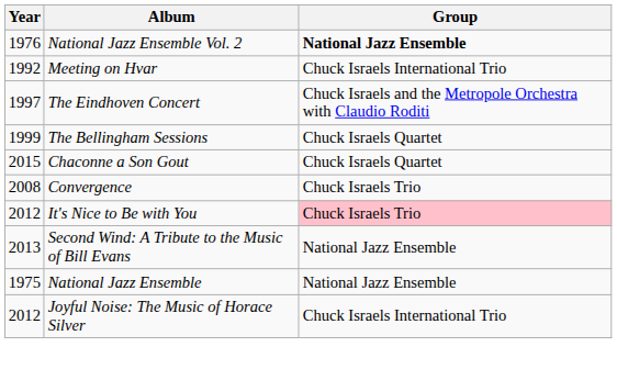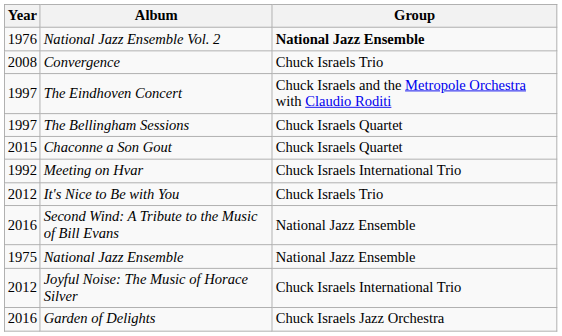rows swapped: Meeting on Hvar <-> Convergence
The Bellingham Sessions | Year: 1999 -> 1997
It's Nice to Be with You | Group: pink background -> no background
Second Wind: A Tribute to the Music of Bill Evans | Year: 2013 -> 2016
+ row: 2016 | Garden of Delights | Chuck Israels Jazz Orchestra
